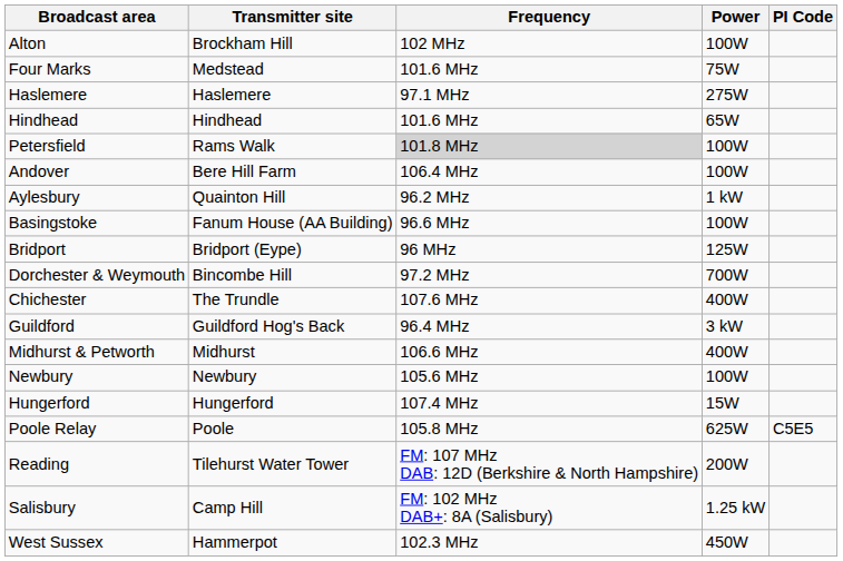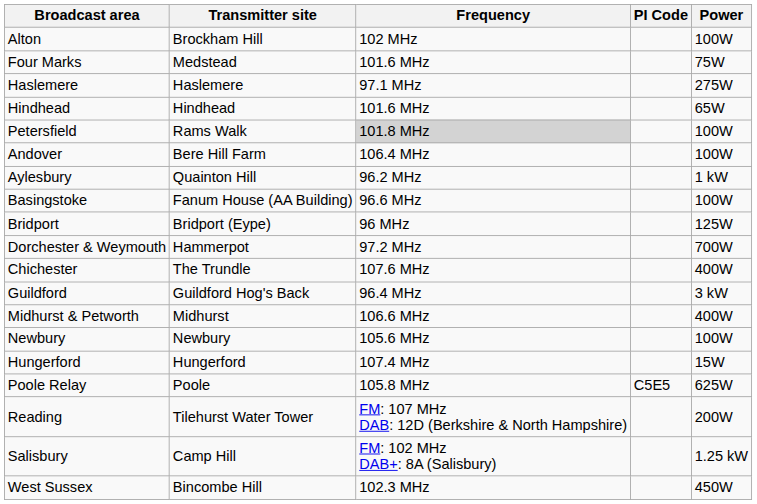columns swapped: Power <-> PI Code
Dorchester & Weymouth | Transmitter site: Bincombe Hill -> Hammerpot
West Sussex | Transmitter site: Hammerpot -> Bincombe Hill
